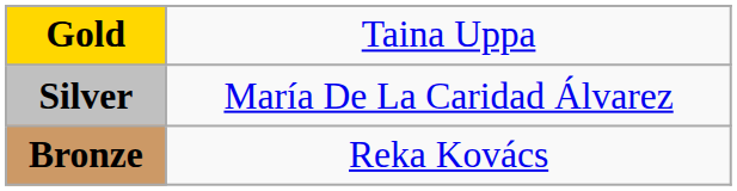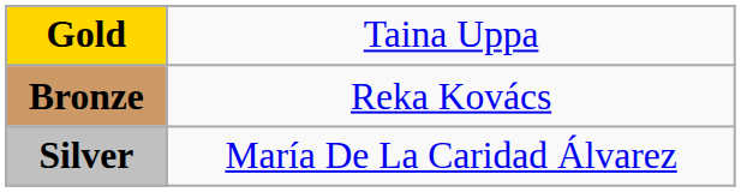rows swapped: Silver <-> Bronze
